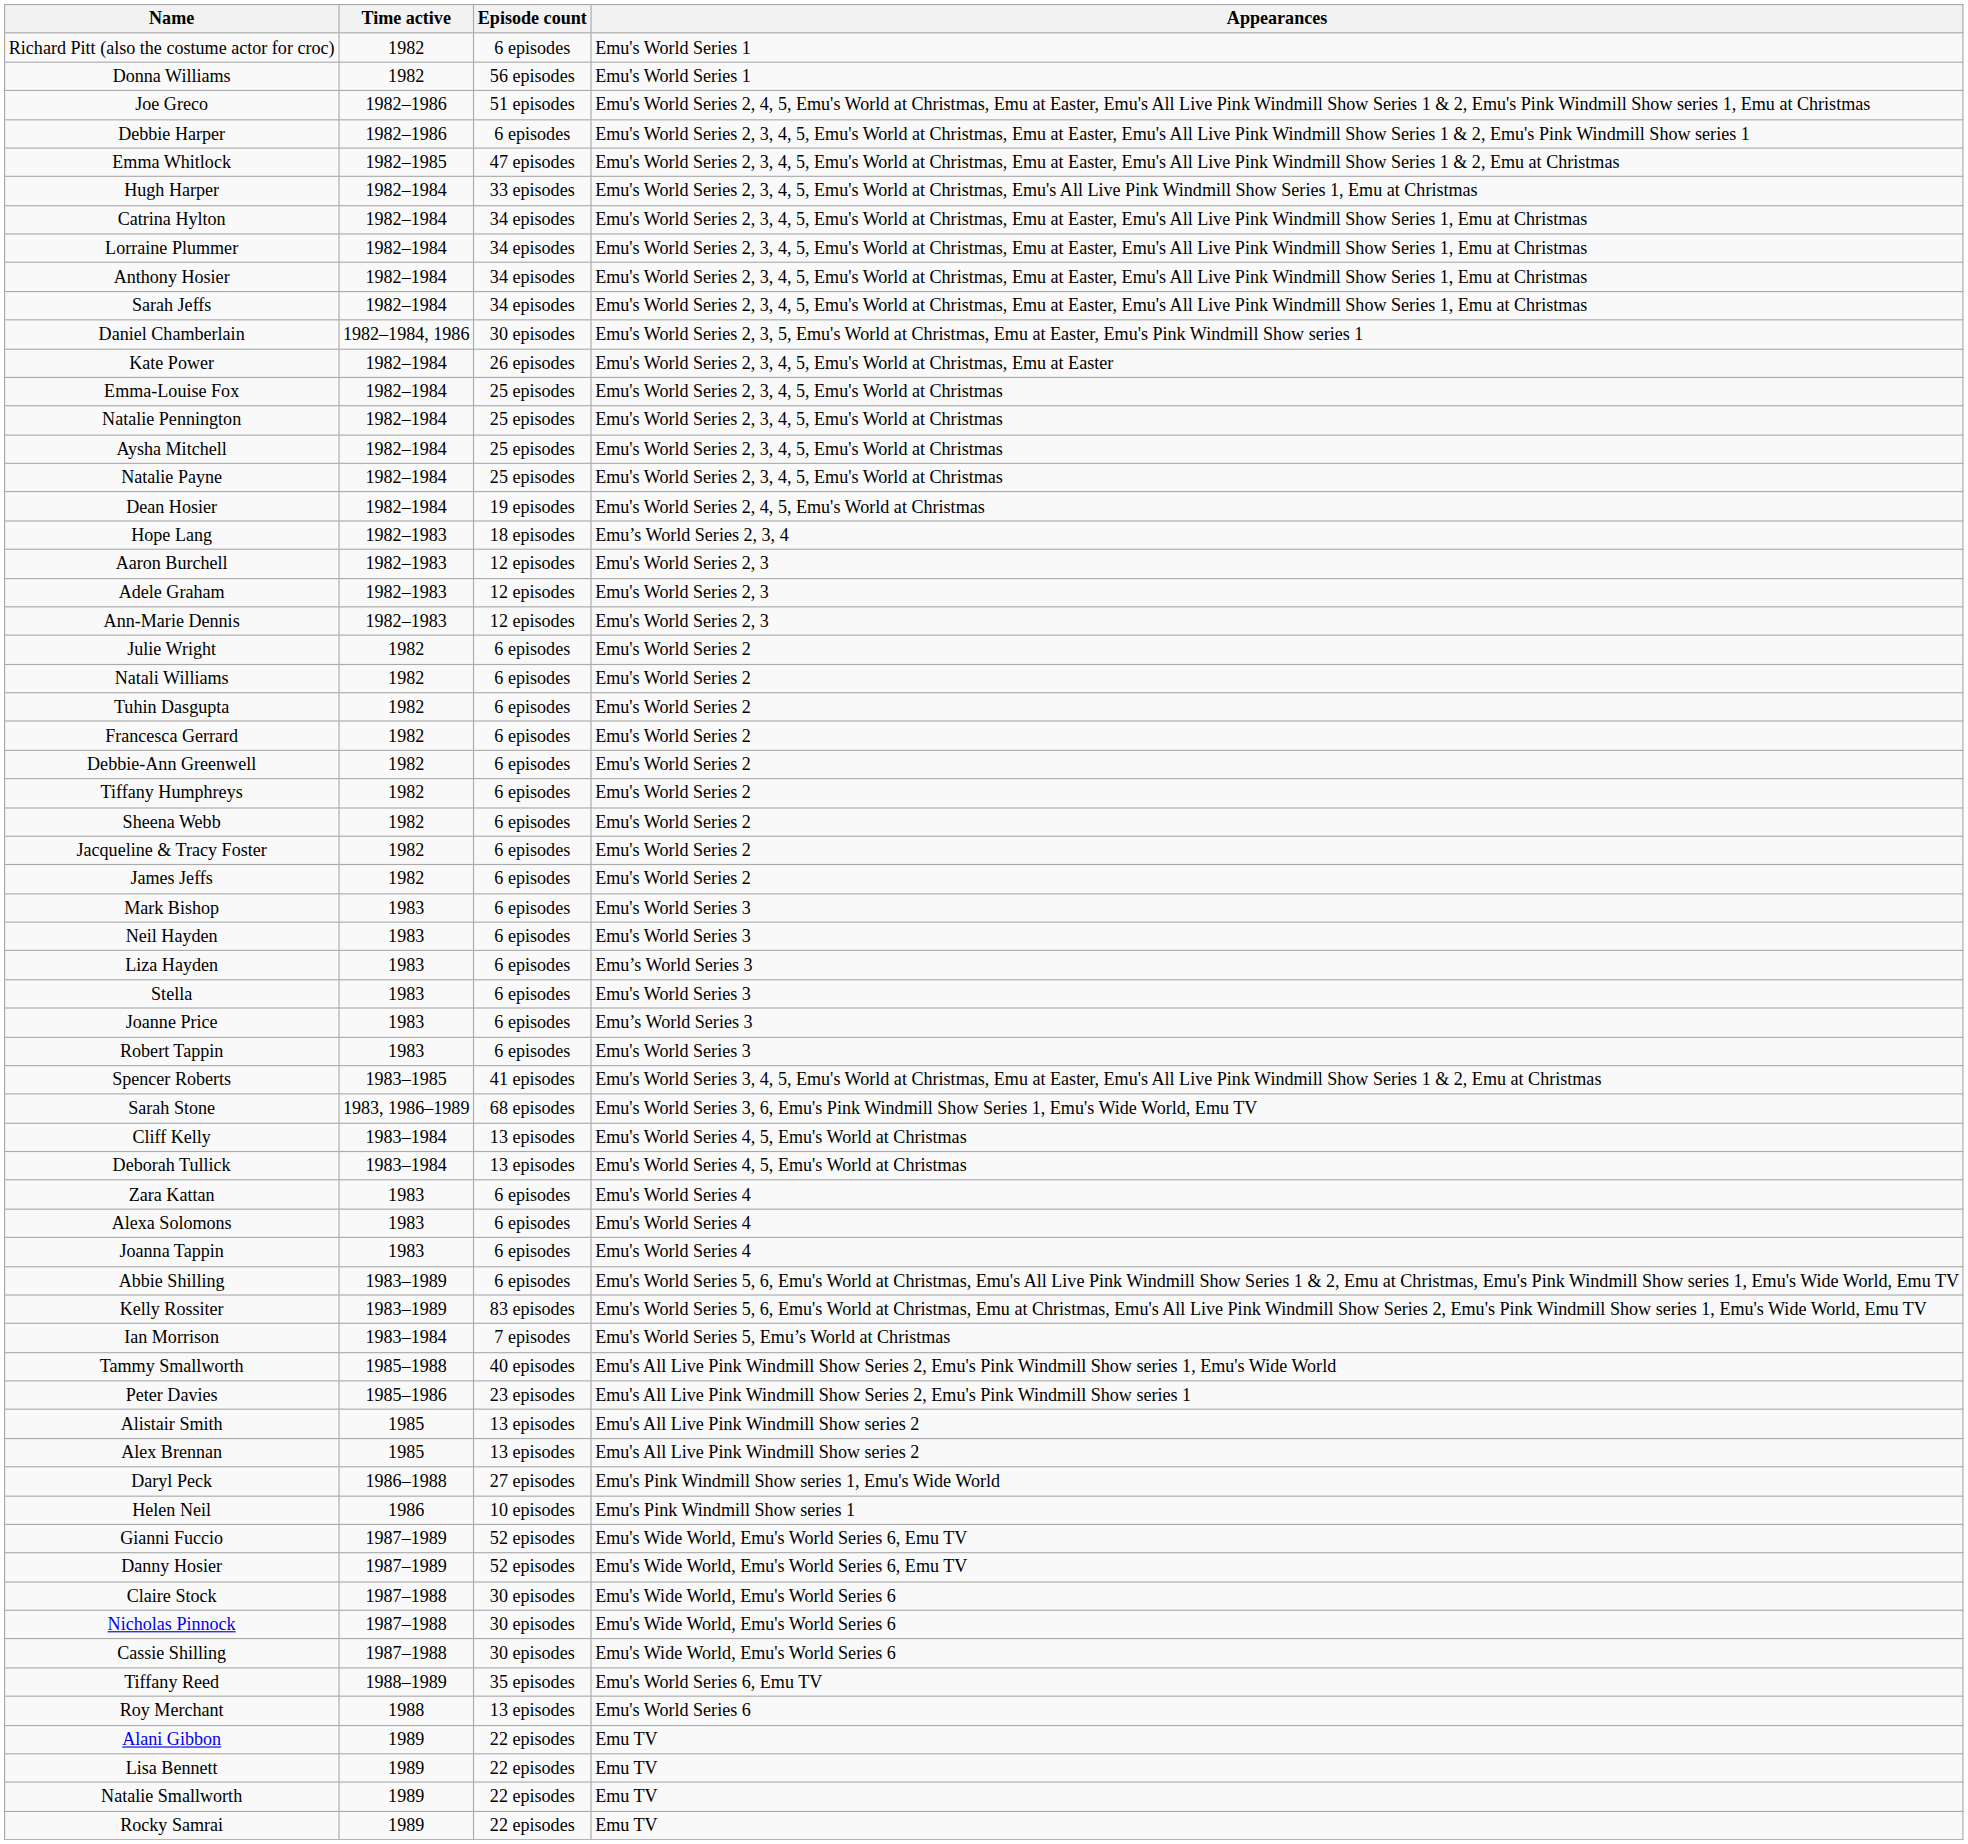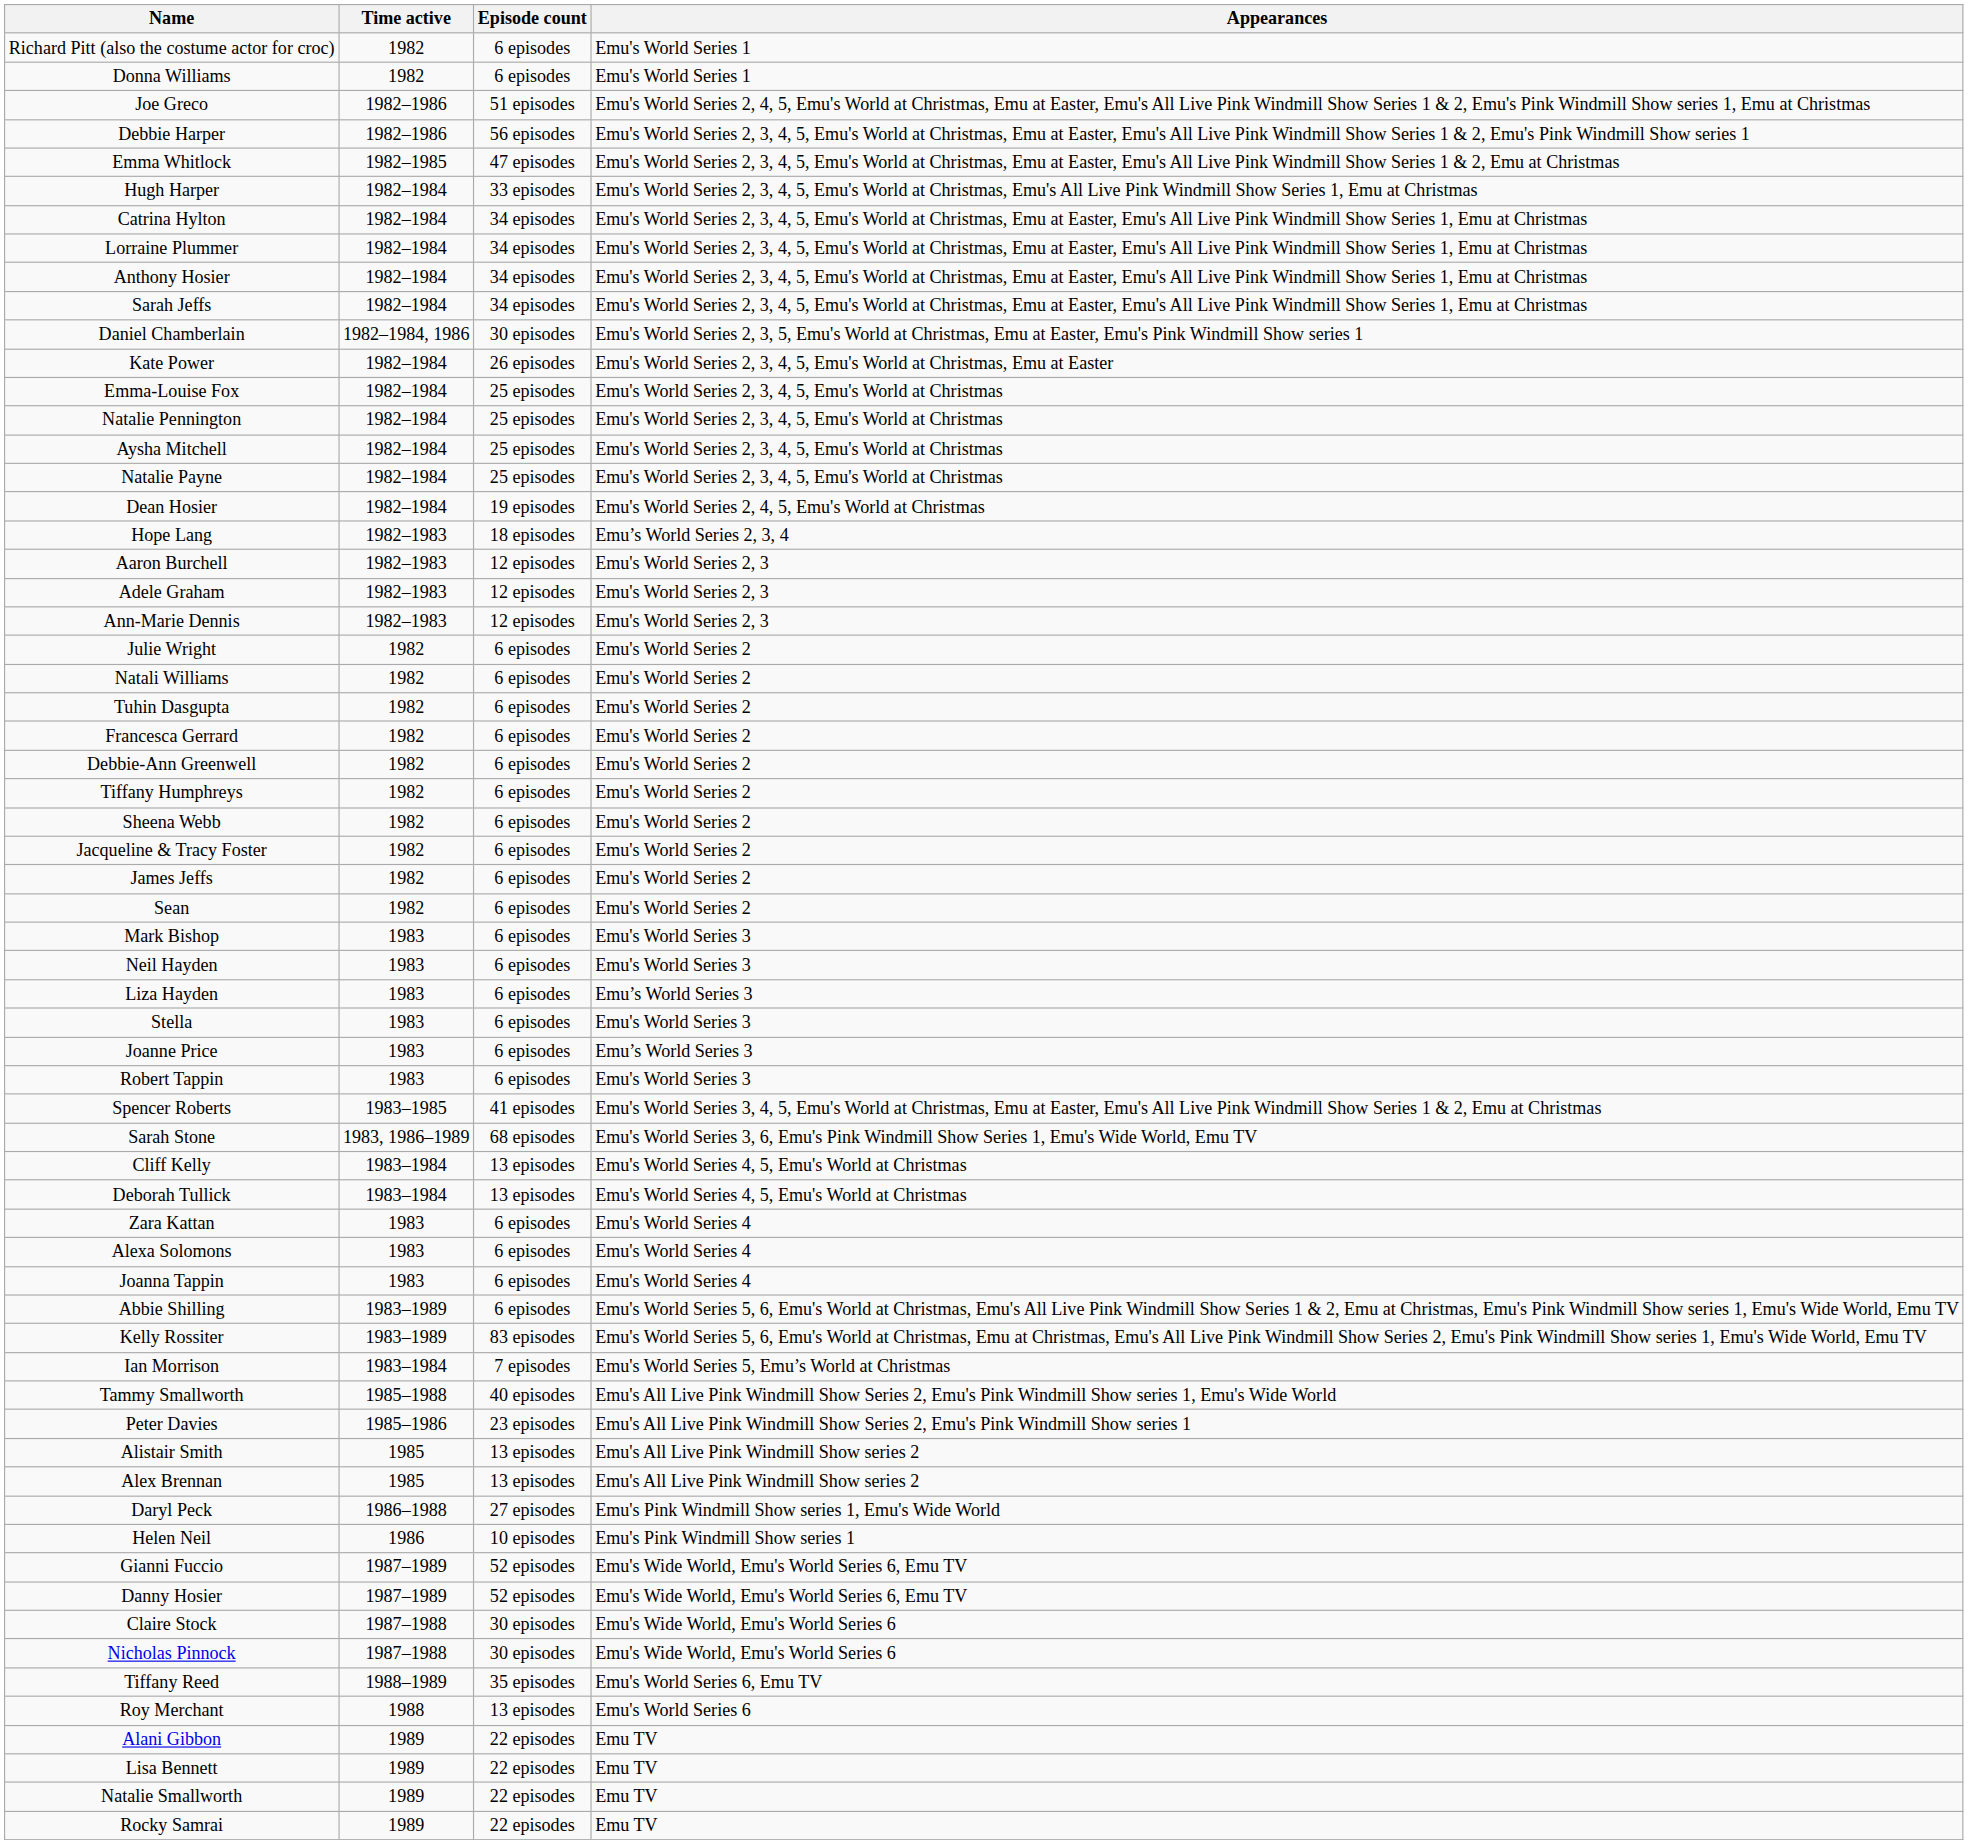Donna Williams | Episode count: 56 episodes -> 6 episodes
Debbie Harper | Episode count: 6 episodes -> 56 episodes
+ row: Sean | 1982 | 6 episodes | Emu's World Series 2
- row: Cassie Shilling | 1987–1988 | 30 episodes | Emu's Wide World, Emu's World Series 6
